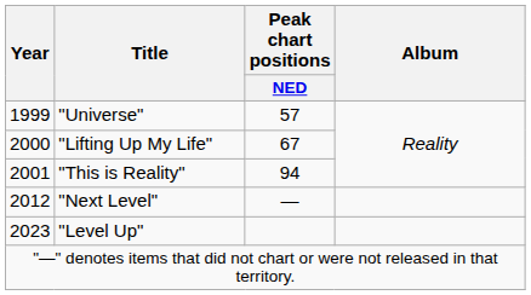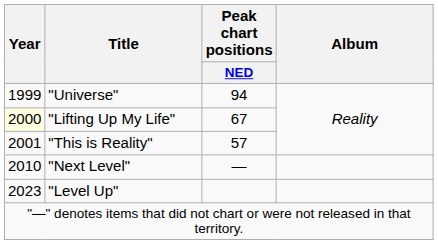"Universe" | Peak chart positions / NED: 57 -> 94
"Lifting Up My Life" | Year: no background -> lightyellow background
"This is Reality" | Peak chart positions / NED: 94 -> 57
"Next Level" | Year: 2012 -> 2010
